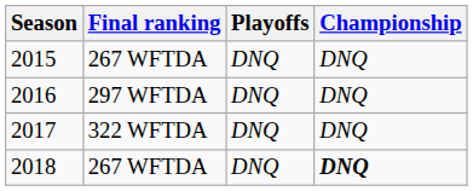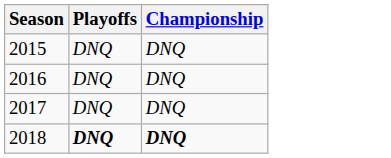- column: Final ranking | 267 WFTDA | 297 WFTDA | 322 WFTDA | 267 WFTDA
2018 | Playoffs: normal -> bold
